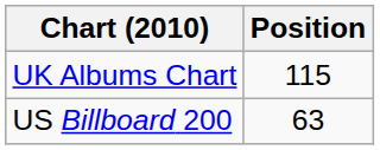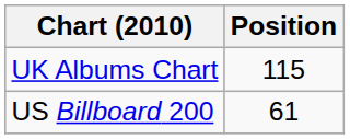US Billboard 200 | Position: 63 -> 61
